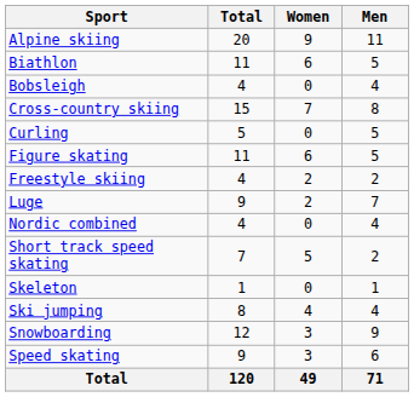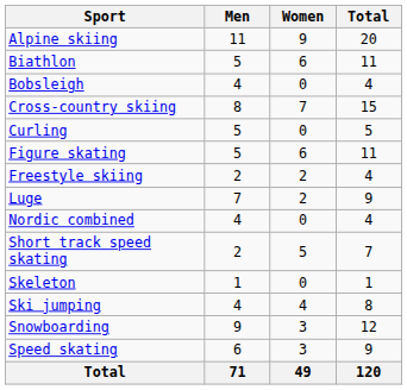columns swapped: Men <-> Total
